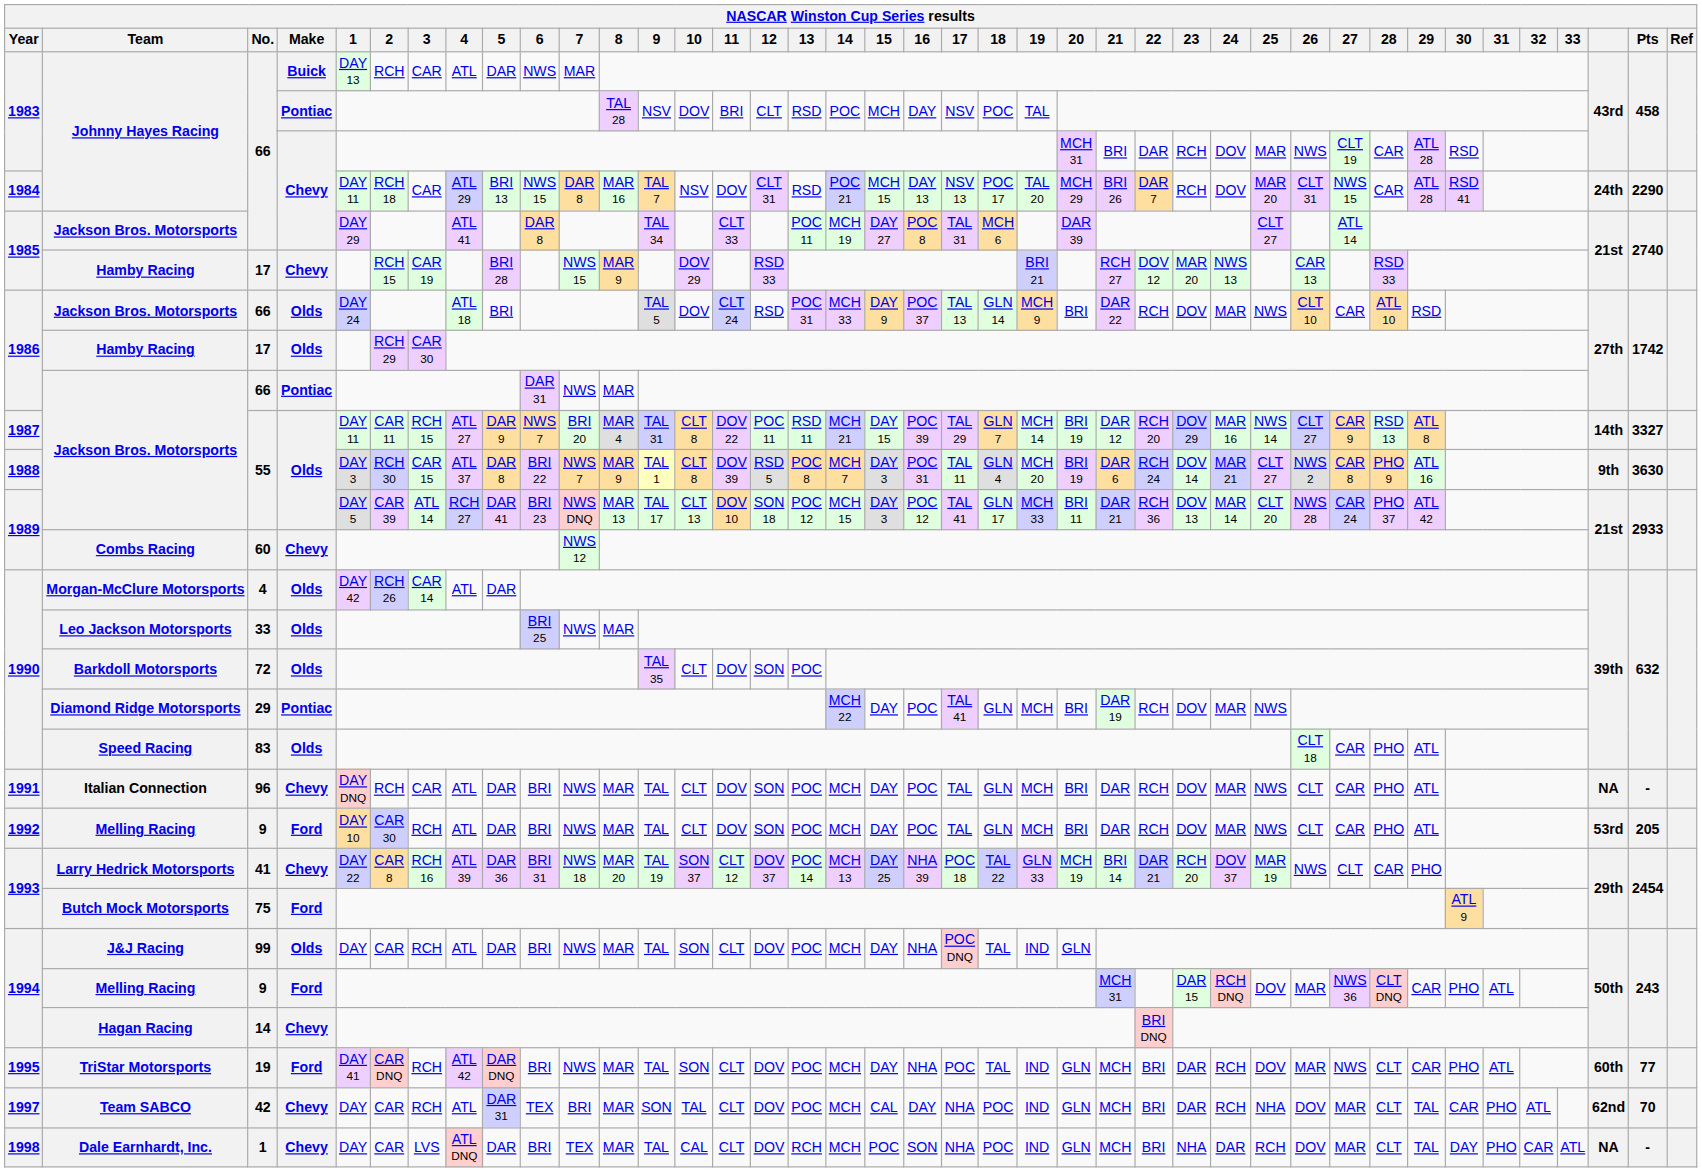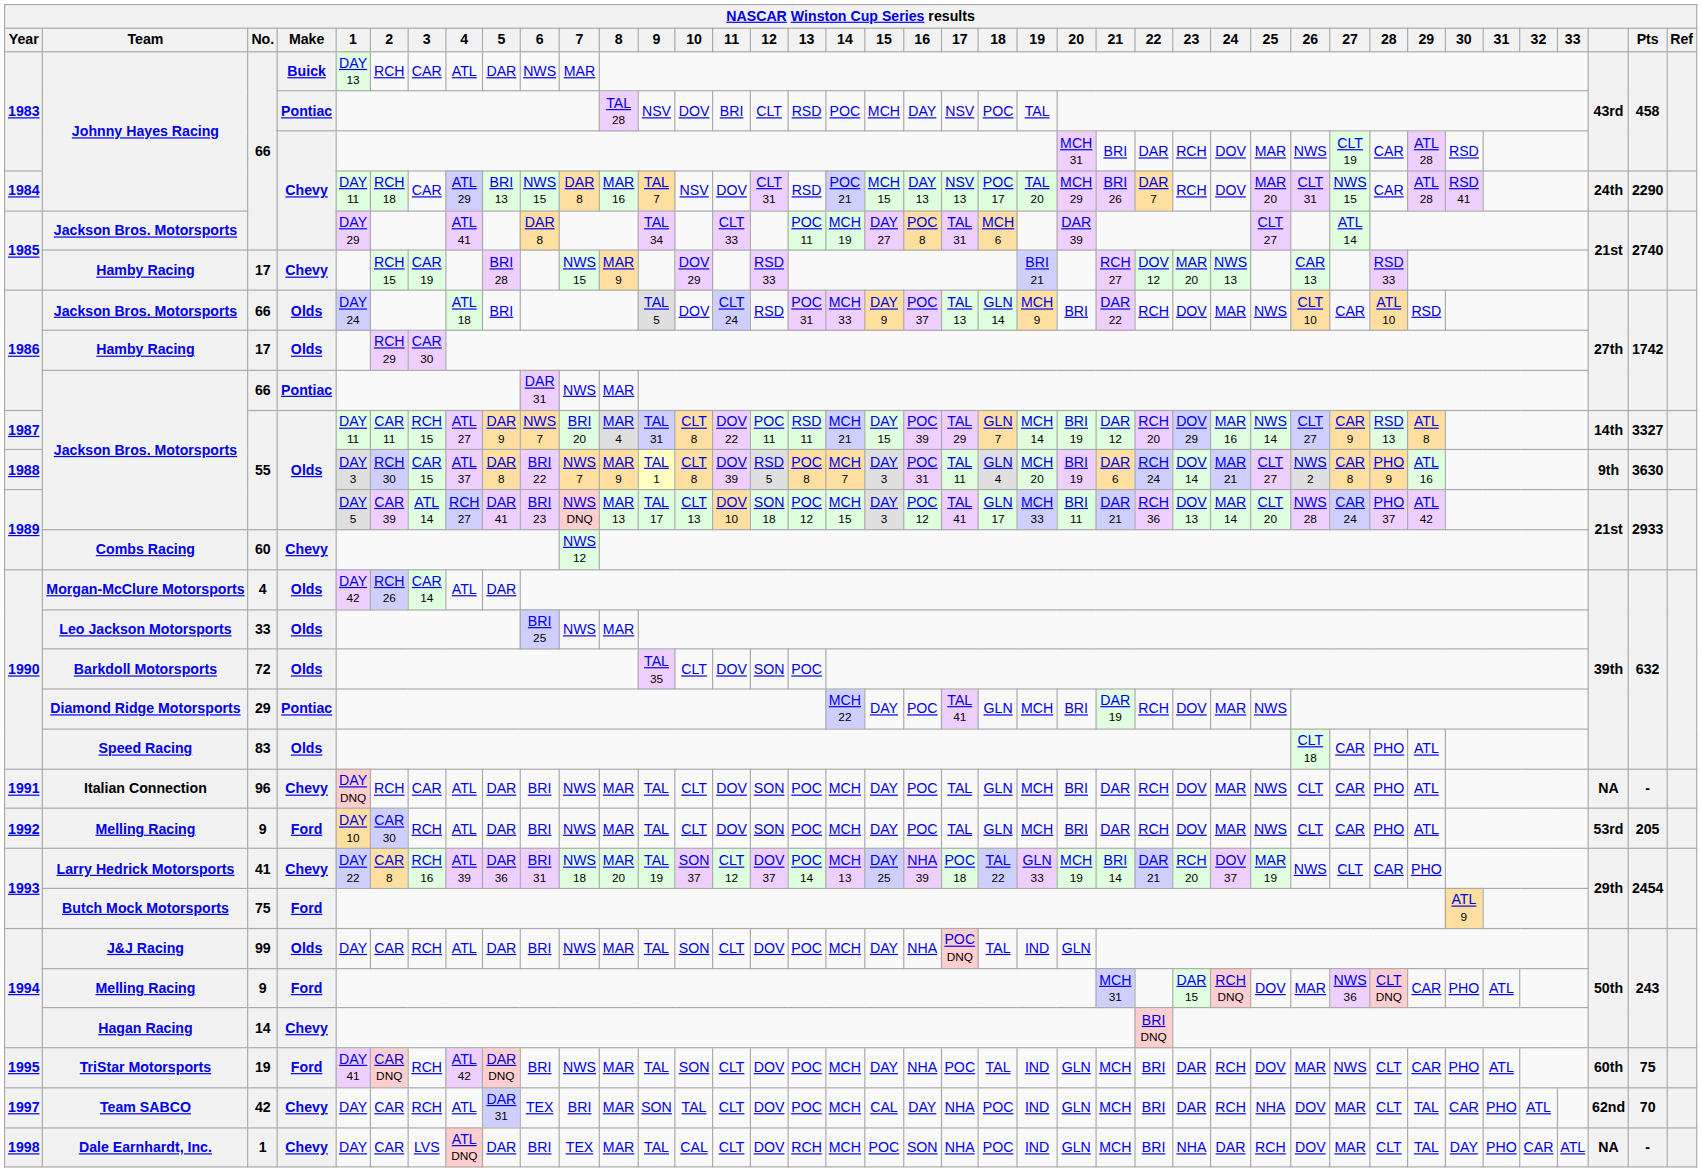TriStar Motorsports | Pts: 77 -> 75
